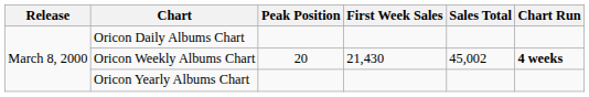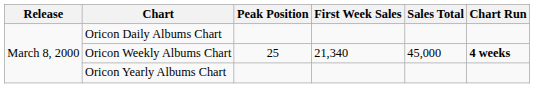Oricon Weekly Albums Chart | Peak Position: 20 -> 25
Oricon Weekly Albums Chart | First Week Sales: 21,430 -> 21,340
Oricon Weekly Albums Chart | Sales Total: 45,002 -> 45,000
